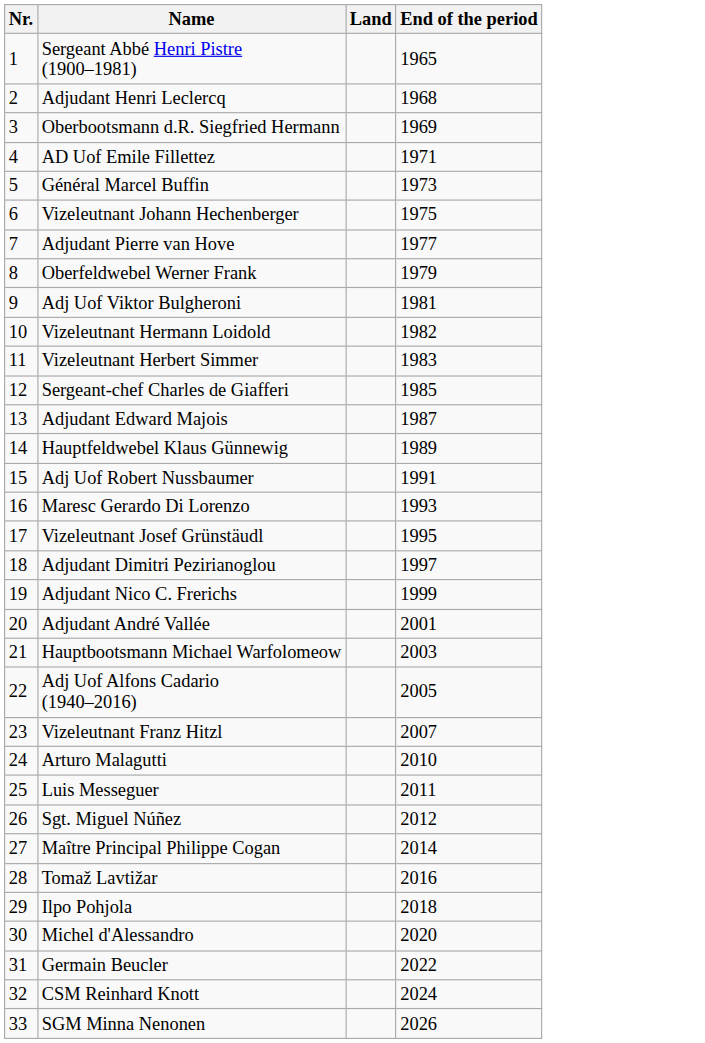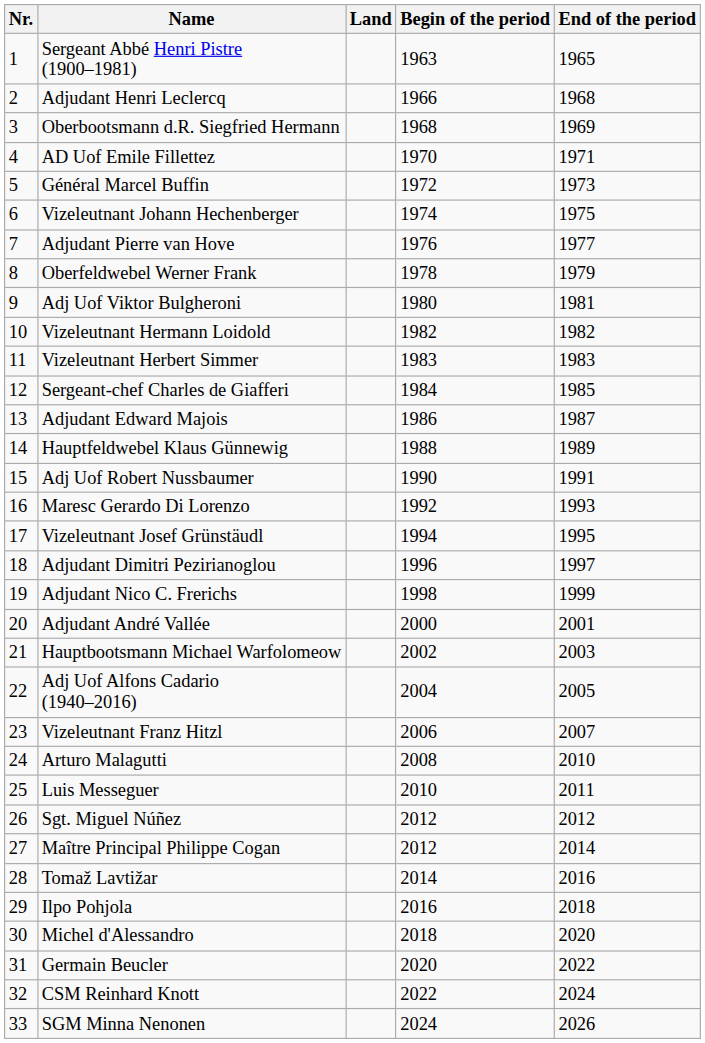+ column: Begin of the period | 1963 | 1966 | 1968 | 1970 | 1972 | 1974 | 1976 | 1978 | 1980 | 1982 | 1983 | 1984 | 1986 | 1988 | 1990 | 1992 | 1994 | 1996 | 1998 | 2000 | 2002 | 2004 | 2006 | 2008 | 2010 | 2012 | 2012 | 2014 | 2016 | 2018 | 2020 | 2022 | 2024
